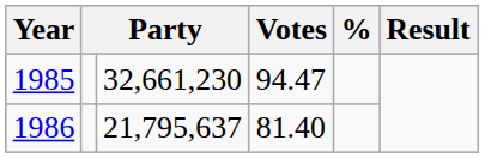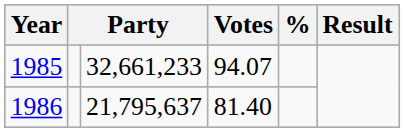1985 | column 3: 32,661,230 -> 32,661,233
1985 | Votes: 94.47 -> 94.07
